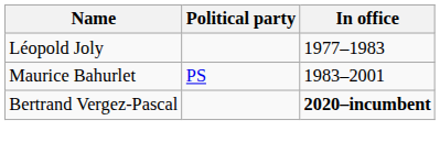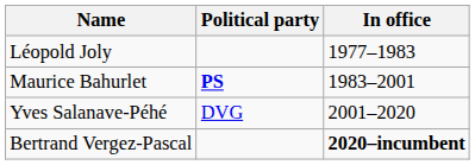Maurice Bahurlet | Political party: normal -> bold
+ row: Yves Salanave-Péhé | DVG | 2001–2020
